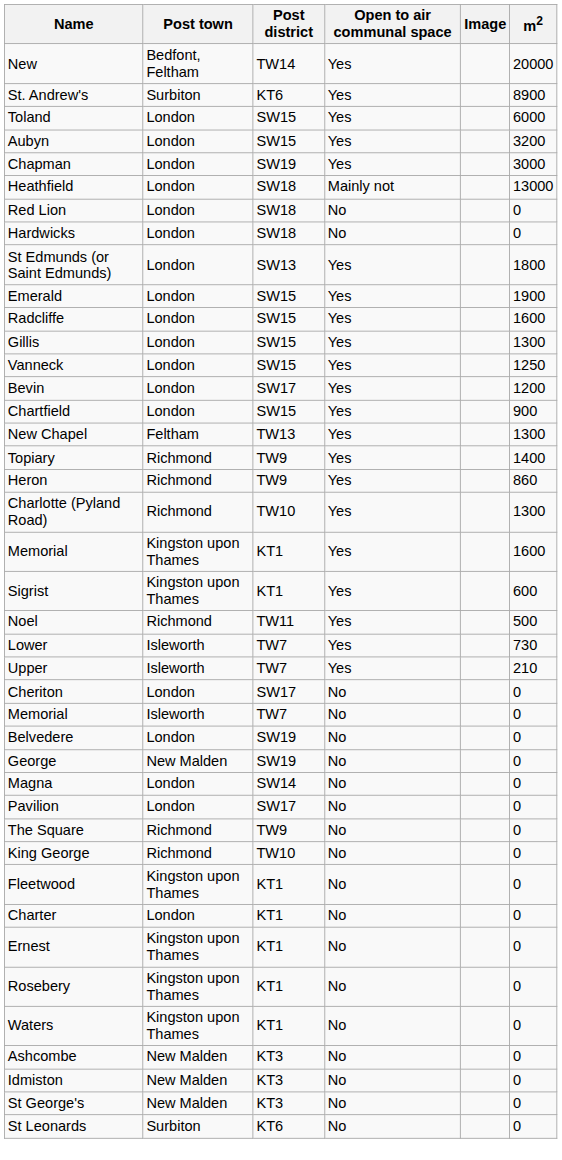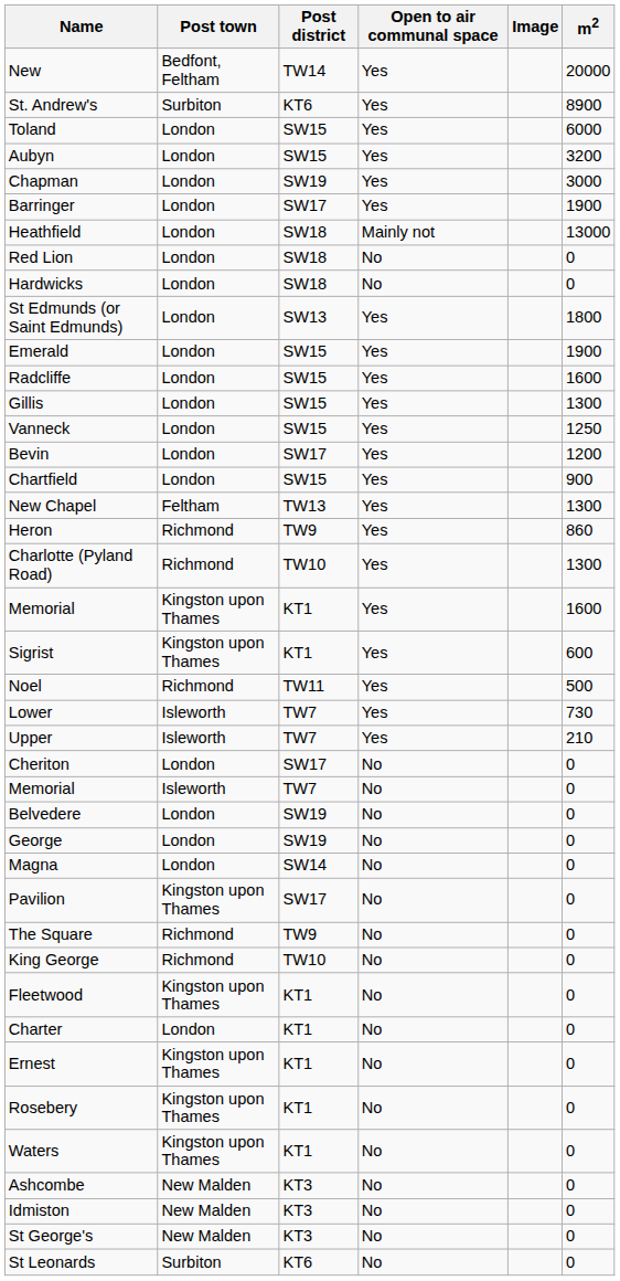+ row: Barringer | London | SW17 | Yes | 1900
- row: Topiary | Richmond | TW9 | Yes | 1400
George | Post town: New Malden -> London
Pavilion | Post town: London -> Kingston upon Thames
